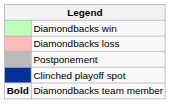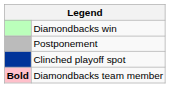- row: Diamondbacks loss
Diamondbacks team member | column 1: no background -> pink background
